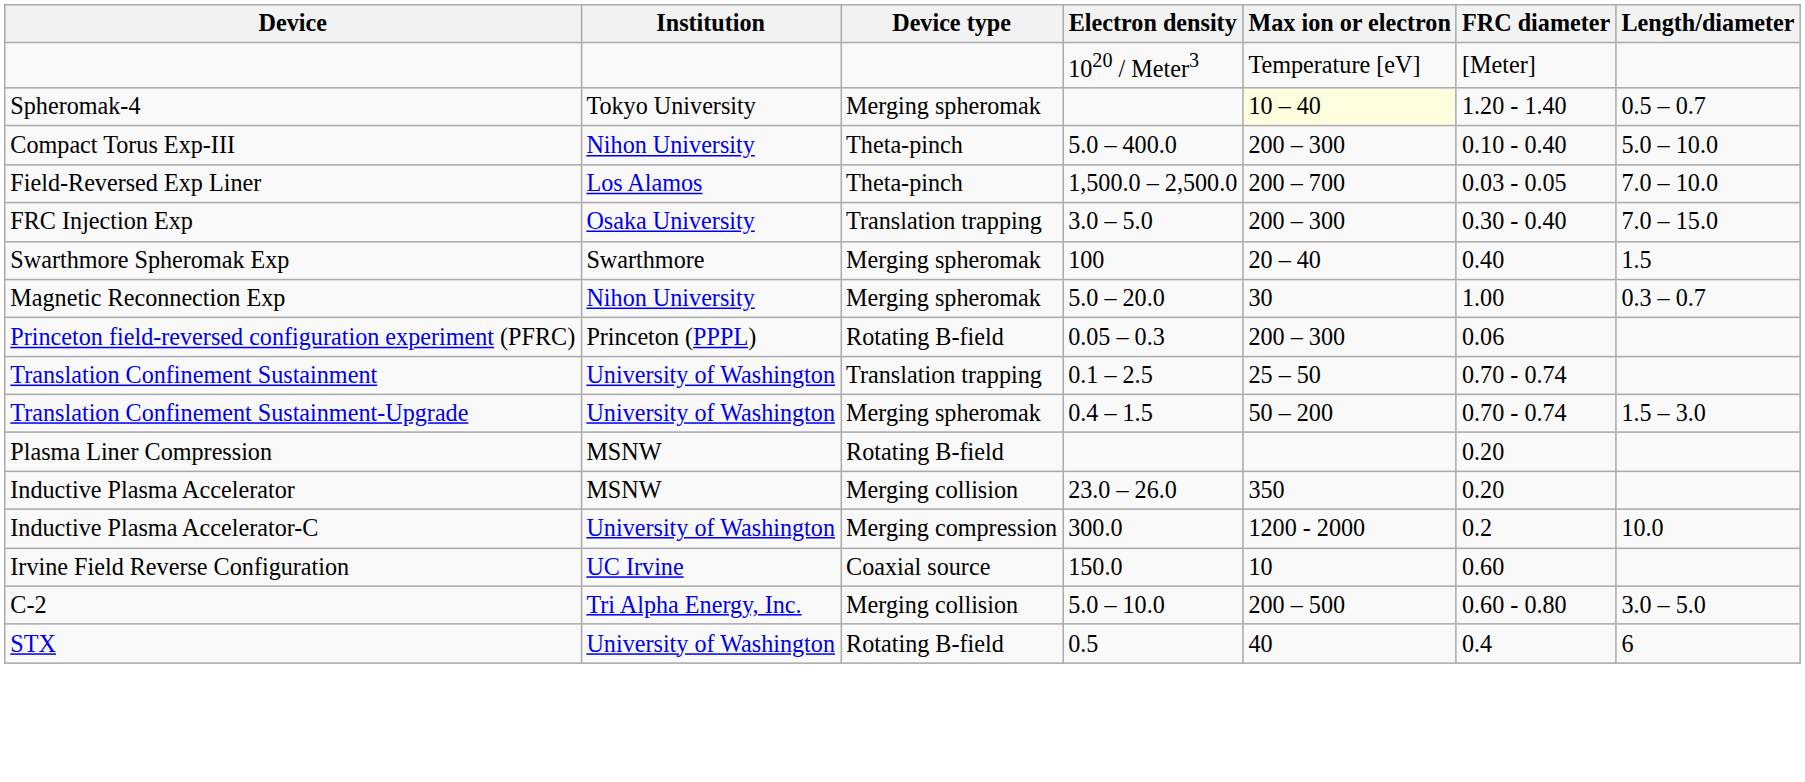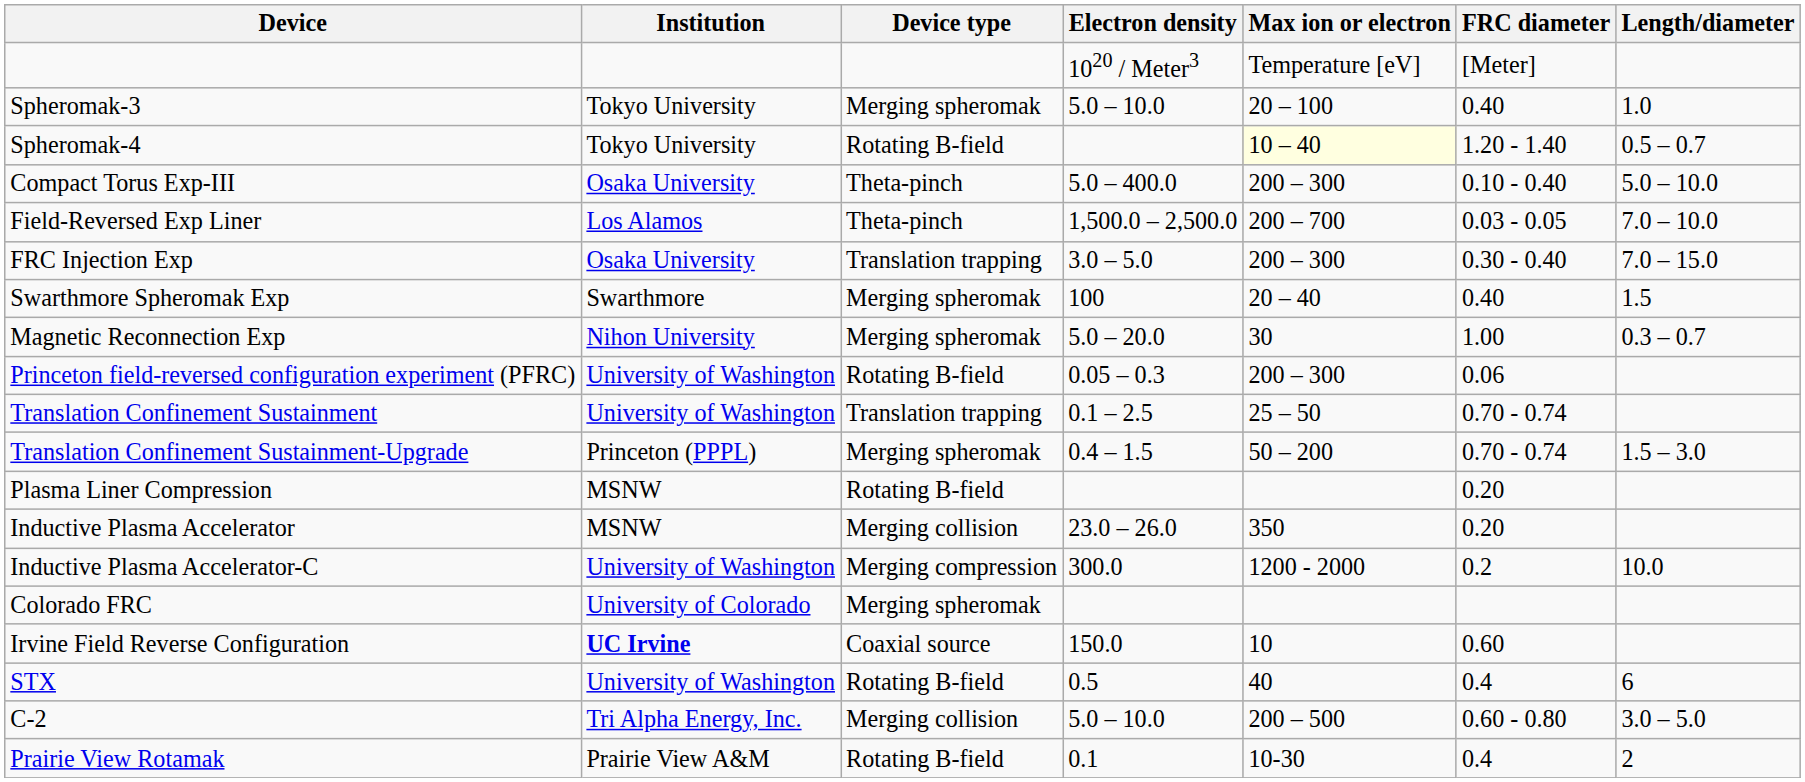+ row: Spheromak-3 | Tokyo University | Merging spheromak | 5.0 – 10.0 | 20 – 100 | 0.40 | 1.0
Spheromak-4 | Device type: Merging spheromak -> Rotating B-field
Compact Torus Exp-III | Institution: Nihon University -> Osaka University
Princeton field-reversed configuration experiment (PFRC) | Institution: Princeton (PPPL) -> University of Washington
Translation Confinement Sustainment-Upgrade | Institution: University of Washington -> Princeton (PPPL)
+ row: Colorado FRC | University of Colorado | Merging spheromak
Irvine Field Reverse Configuration | Institution: normal -> bold
rows swapped: C-2 <-> STX
+ row: Prairie View Rotamak | Prairie View A&M | Rotating B-field | 0.1 | 10-30 | 0.4 | 2
